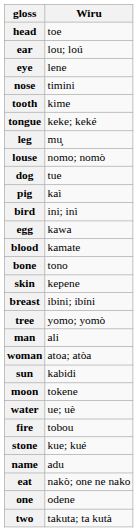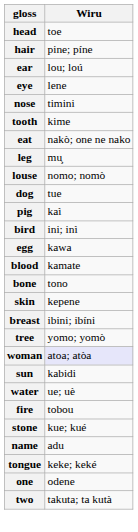+ row: hair | pine; píne
rows swapped: tongue <-> eat
- row: man | ali
woman | Wiru: no background -> lavender background
- row: moon | tokene
